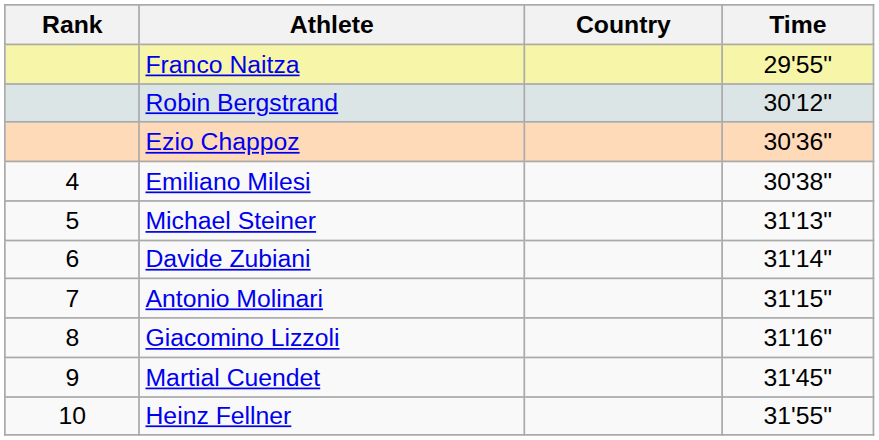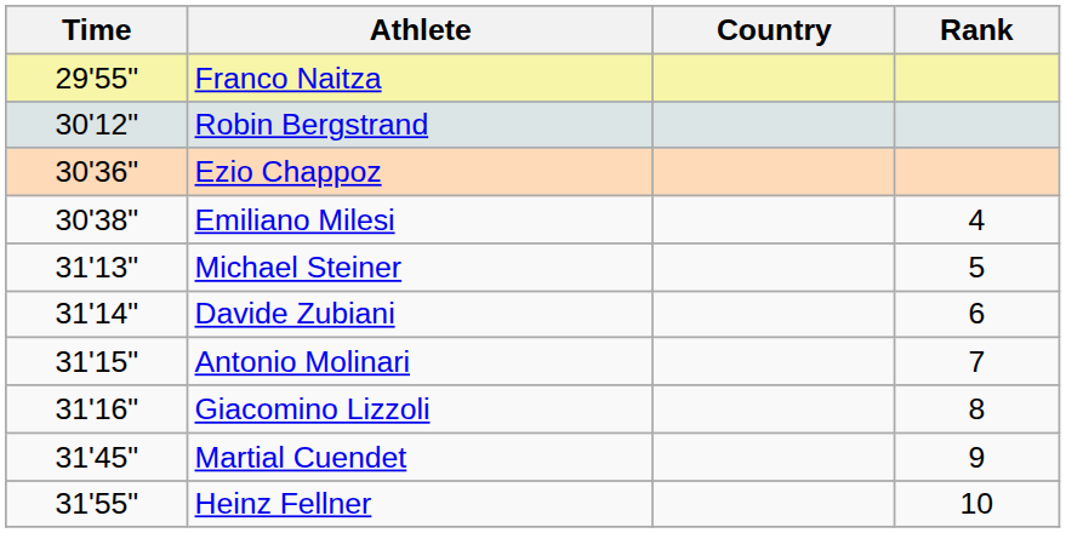columns swapped: Rank <-> Time
